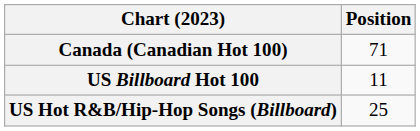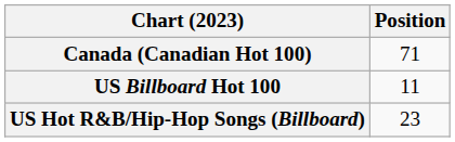US Hot R&B/Hip-Hop Songs (Billboard) | Position: 25 -> 23
